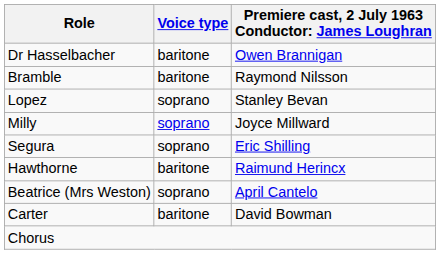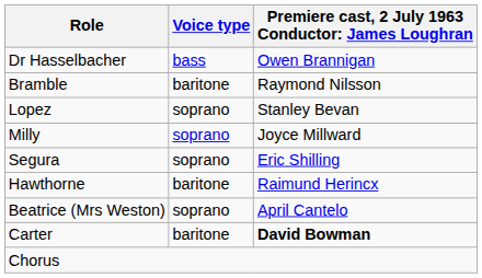Dr Hasselbacher | Voice type: baritone -> bass
Carter | column 3: normal -> bold
